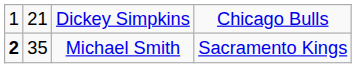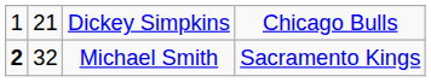Michael Smith | column 2: 35 -> 32
